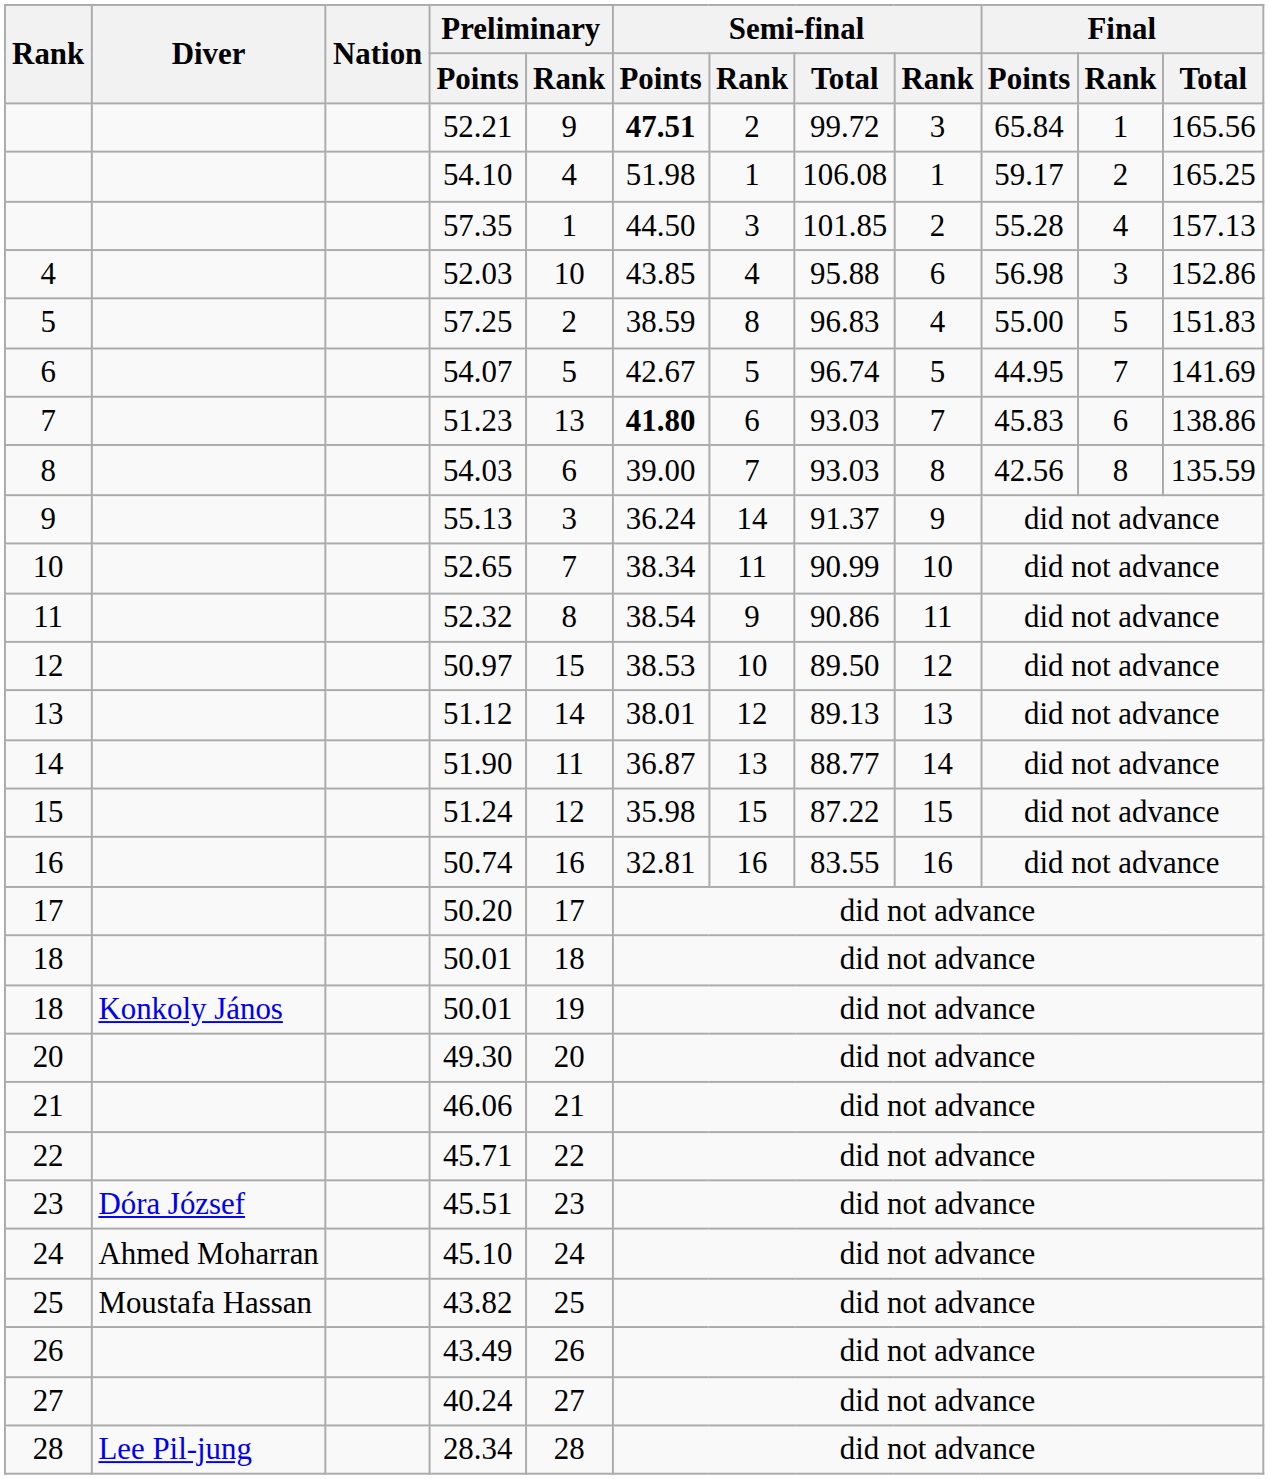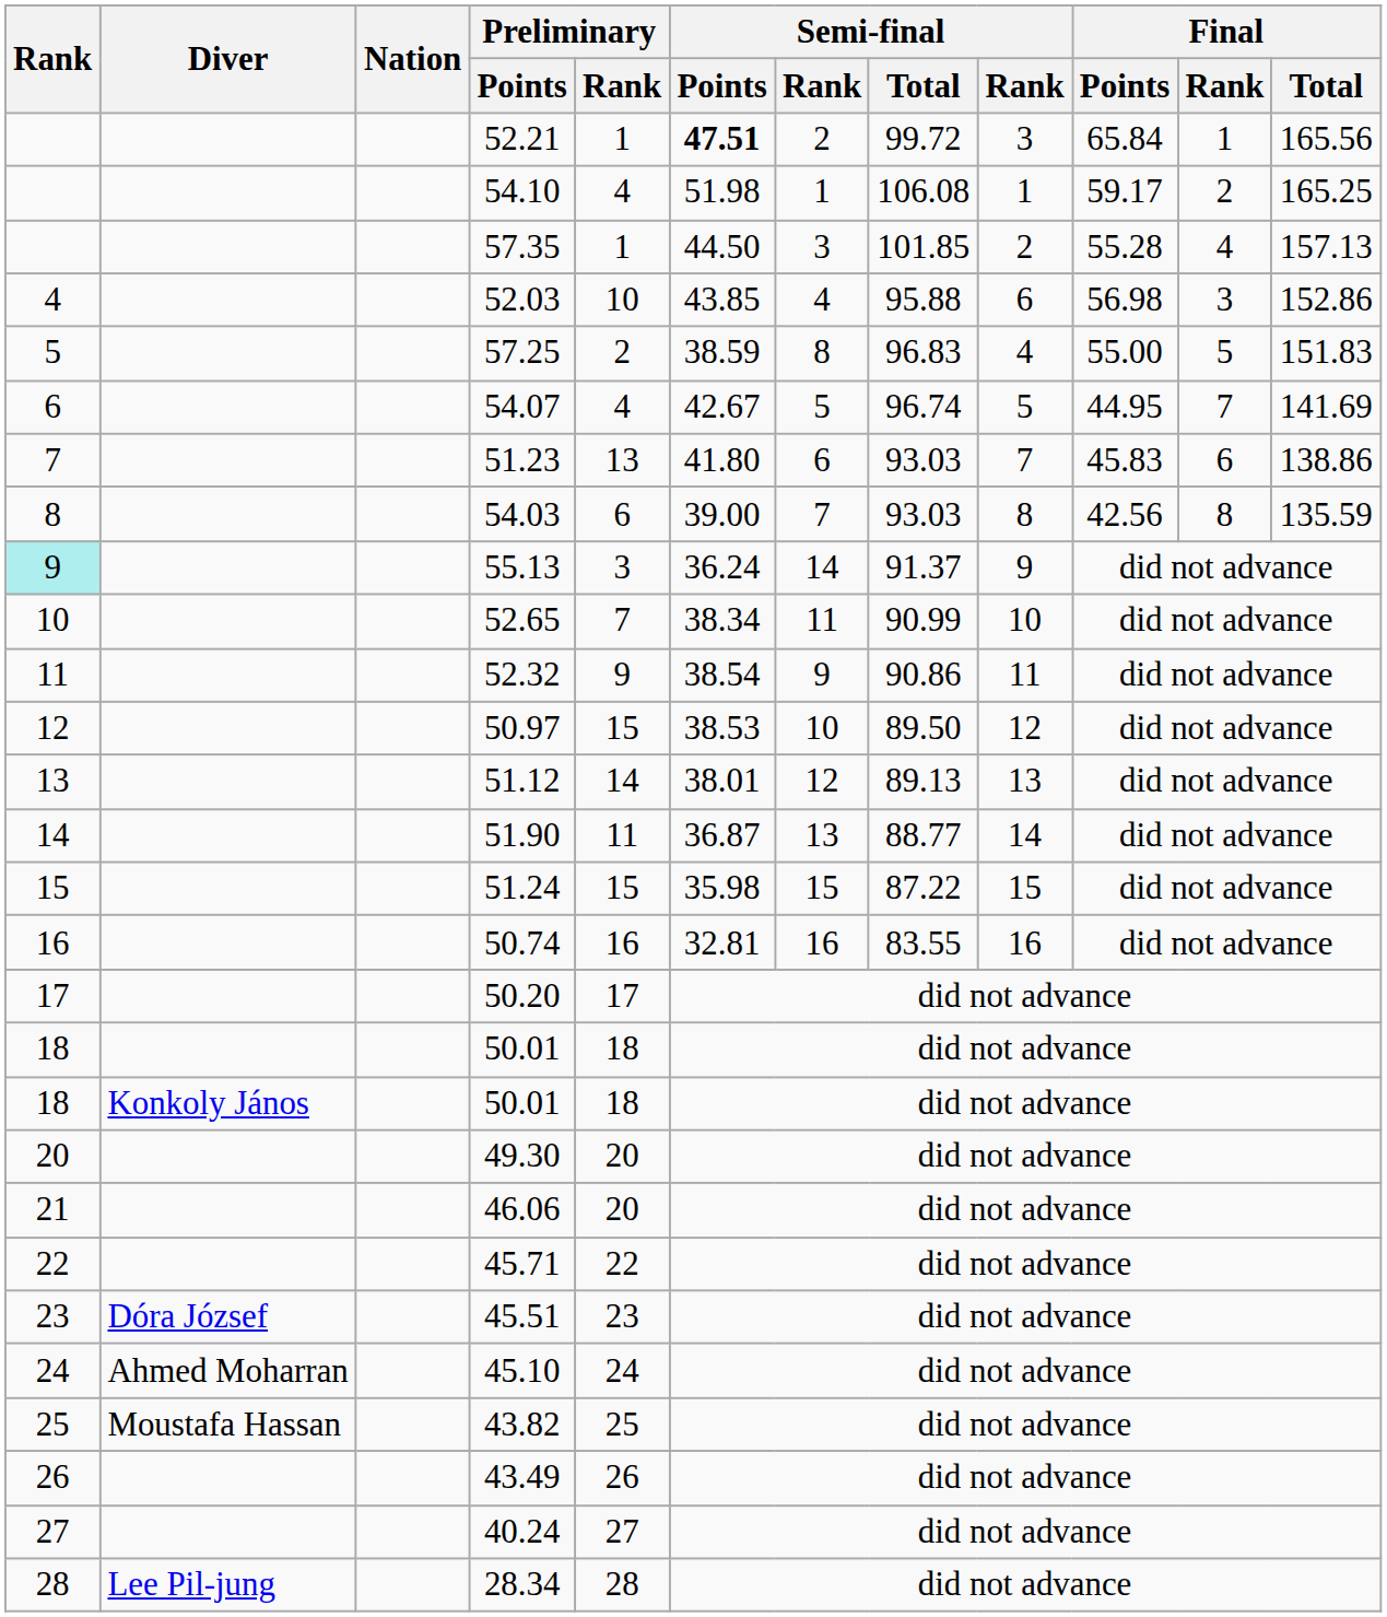52.21 | Preliminary / Rank: 9 -> 1
54.07 | Preliminary / Rank: 5 -> 4
51.23 | Semi-final / Points: bold -> normal
55.13 | Rank: no background -> paleturquoise background
52.32 | Preliminary / Rank: 8 -> 9
51.24 | Preliminary / Rank: 12 -> 15
Konkoly János / 50.01 | Preliminary / Rank: 19 -> 18
46.06 | Preliminary / Rank: 21 -> 20
